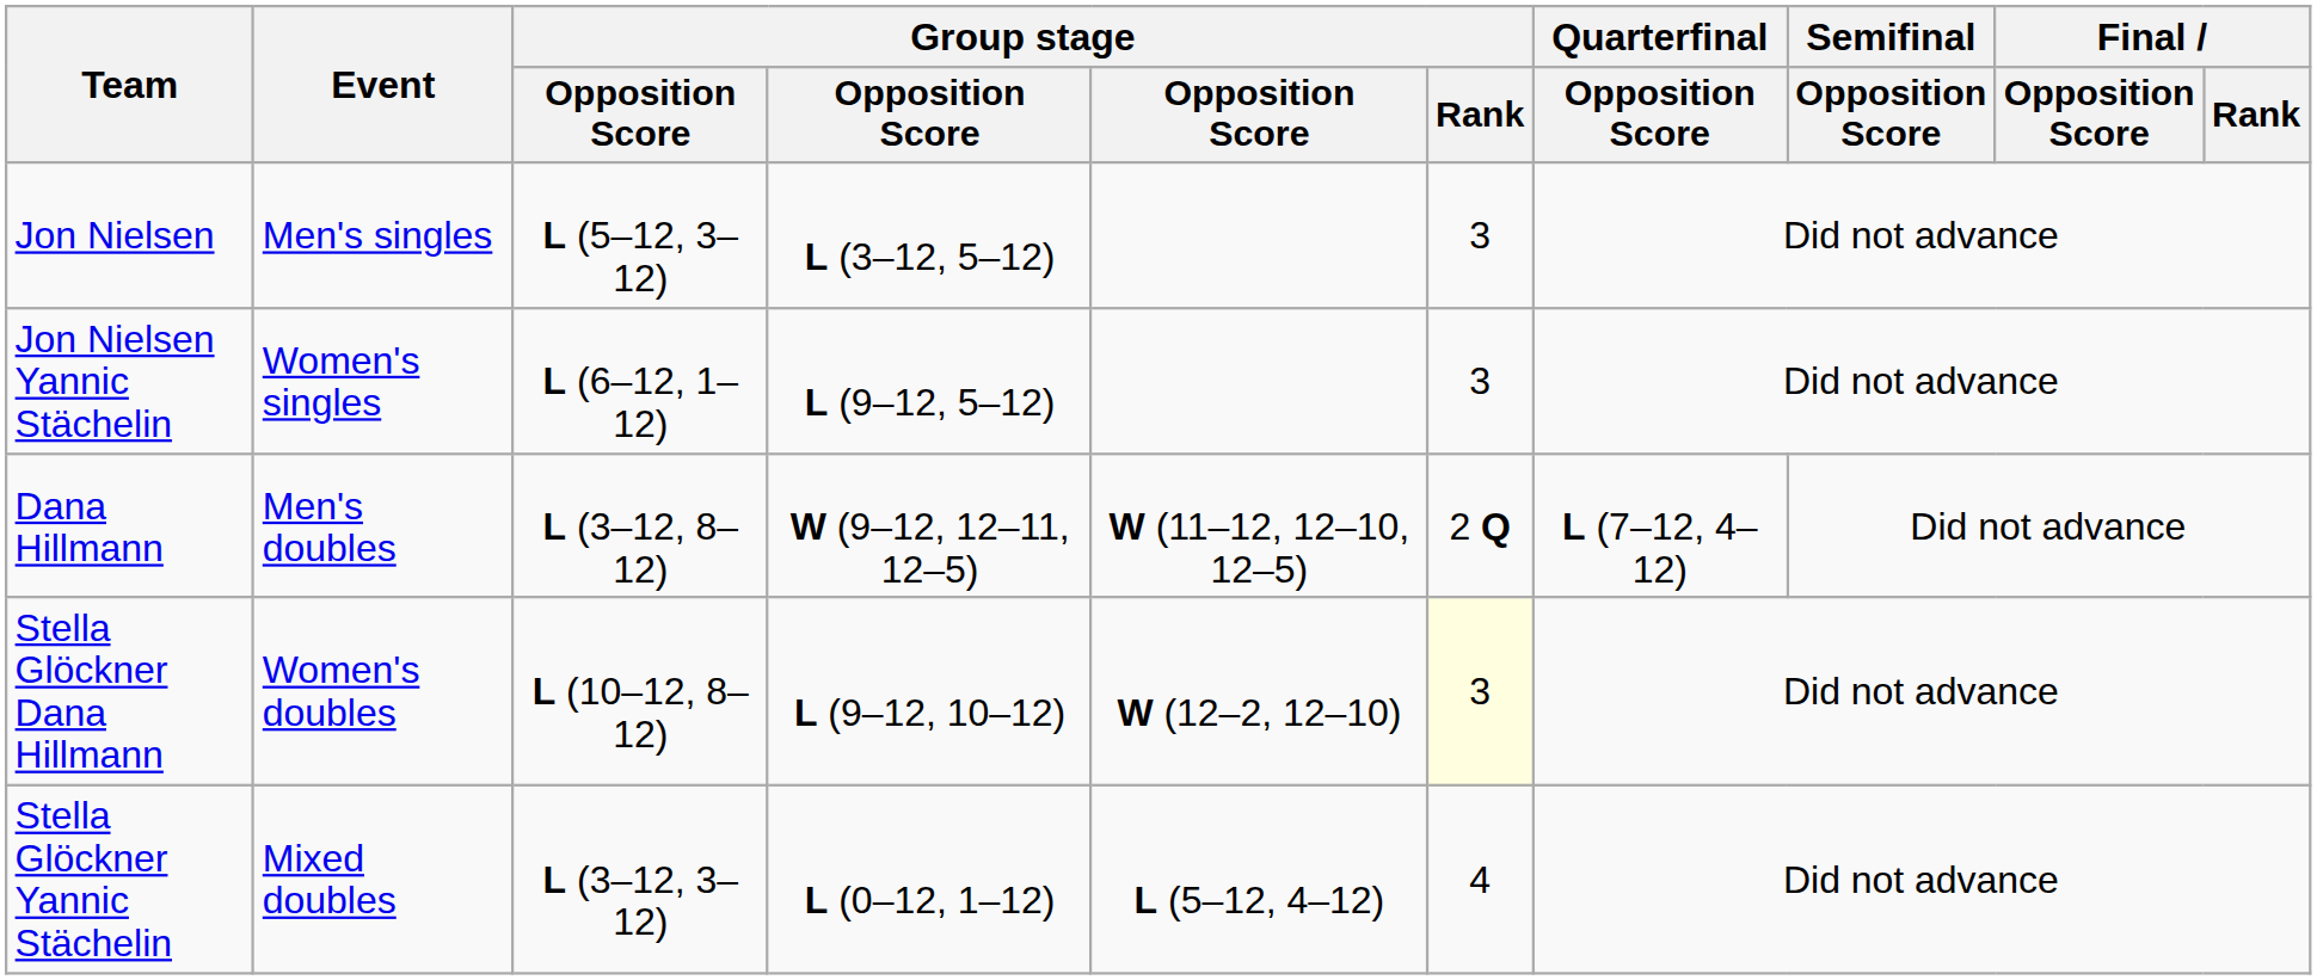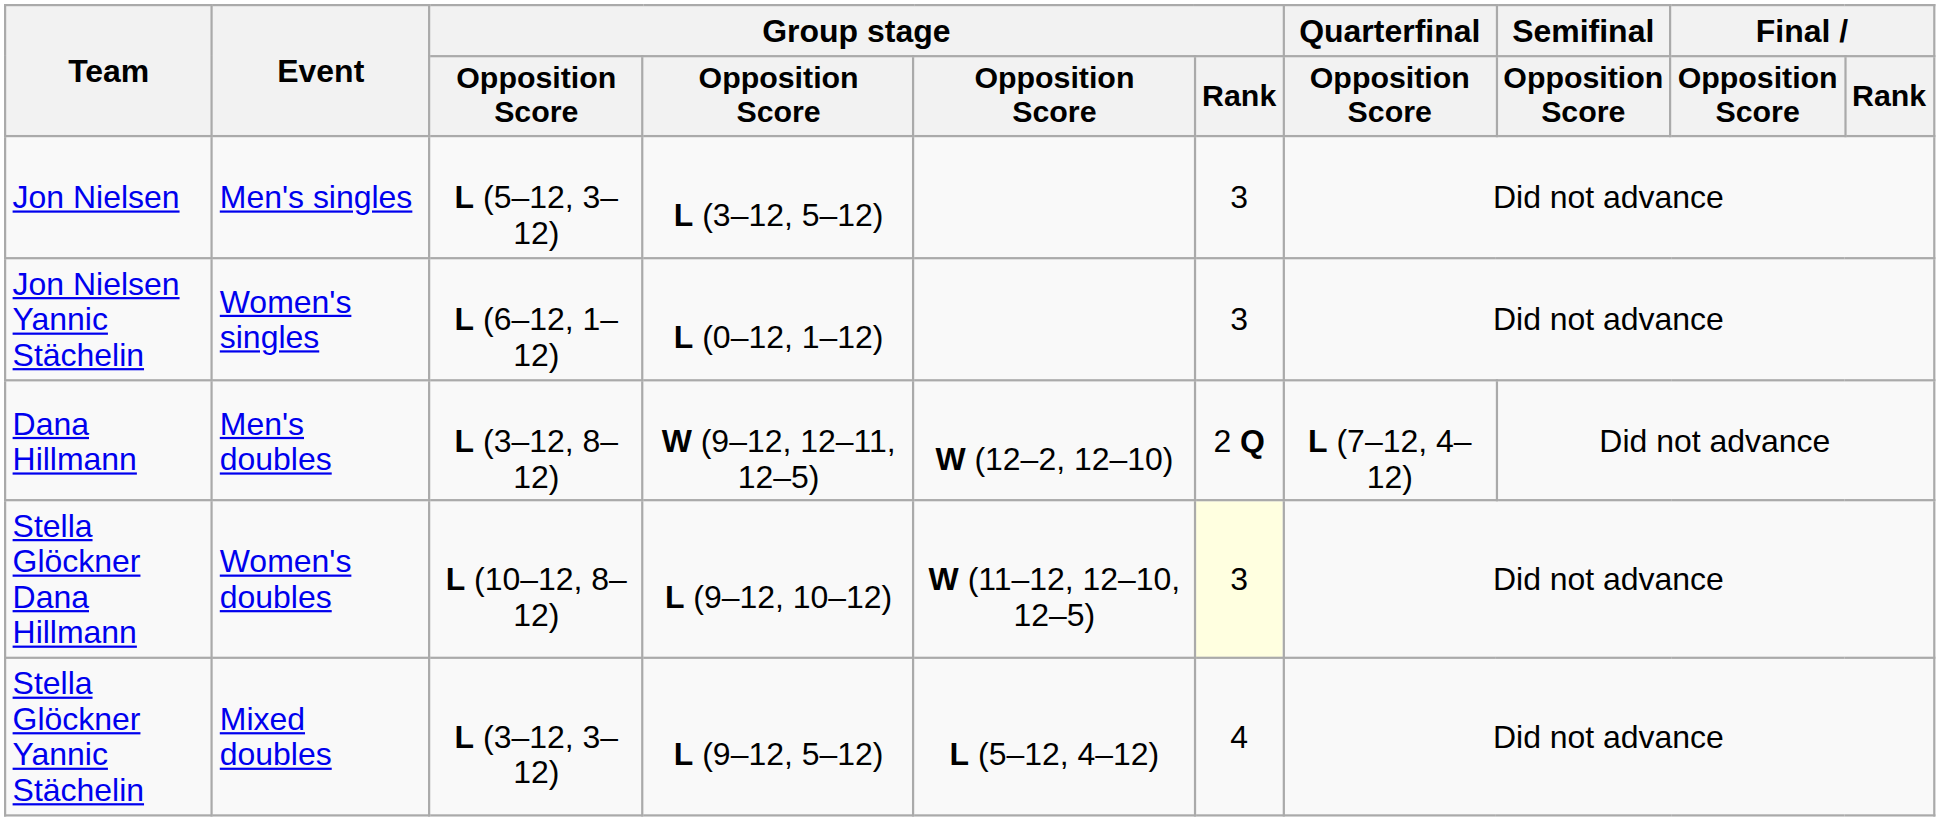Jon Nielsen Yannic Stächelin | column 4: L (9–12, 5–12) -> L (0–12, 1–12)
Dana Hillmann | column 5: W (11–12, 12–10, 12–5) -> W (12–2, 12–10)
Stella Glöckner Dana Hillmann | column 5: W (12–2, 12–10) -> W (11–12, 12–10, 12–5)
Stella Glöckner Yannic Stächelin | column 4: L (0–12, 1–12) -> L (9–12, 5–12)
